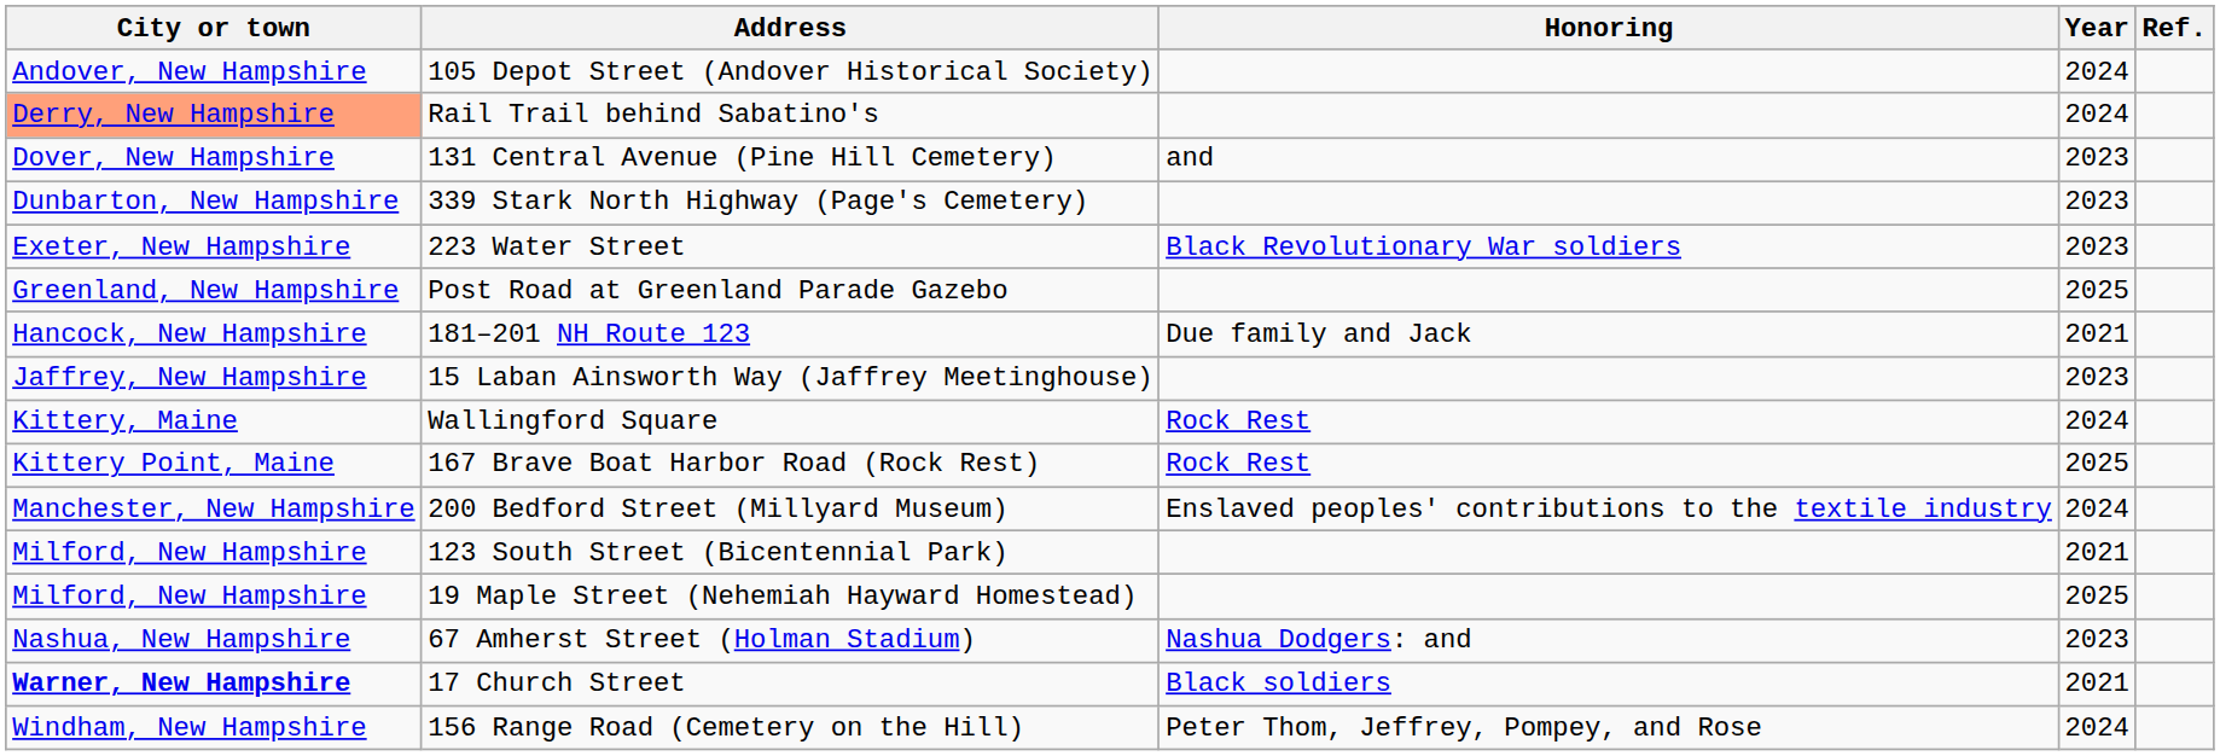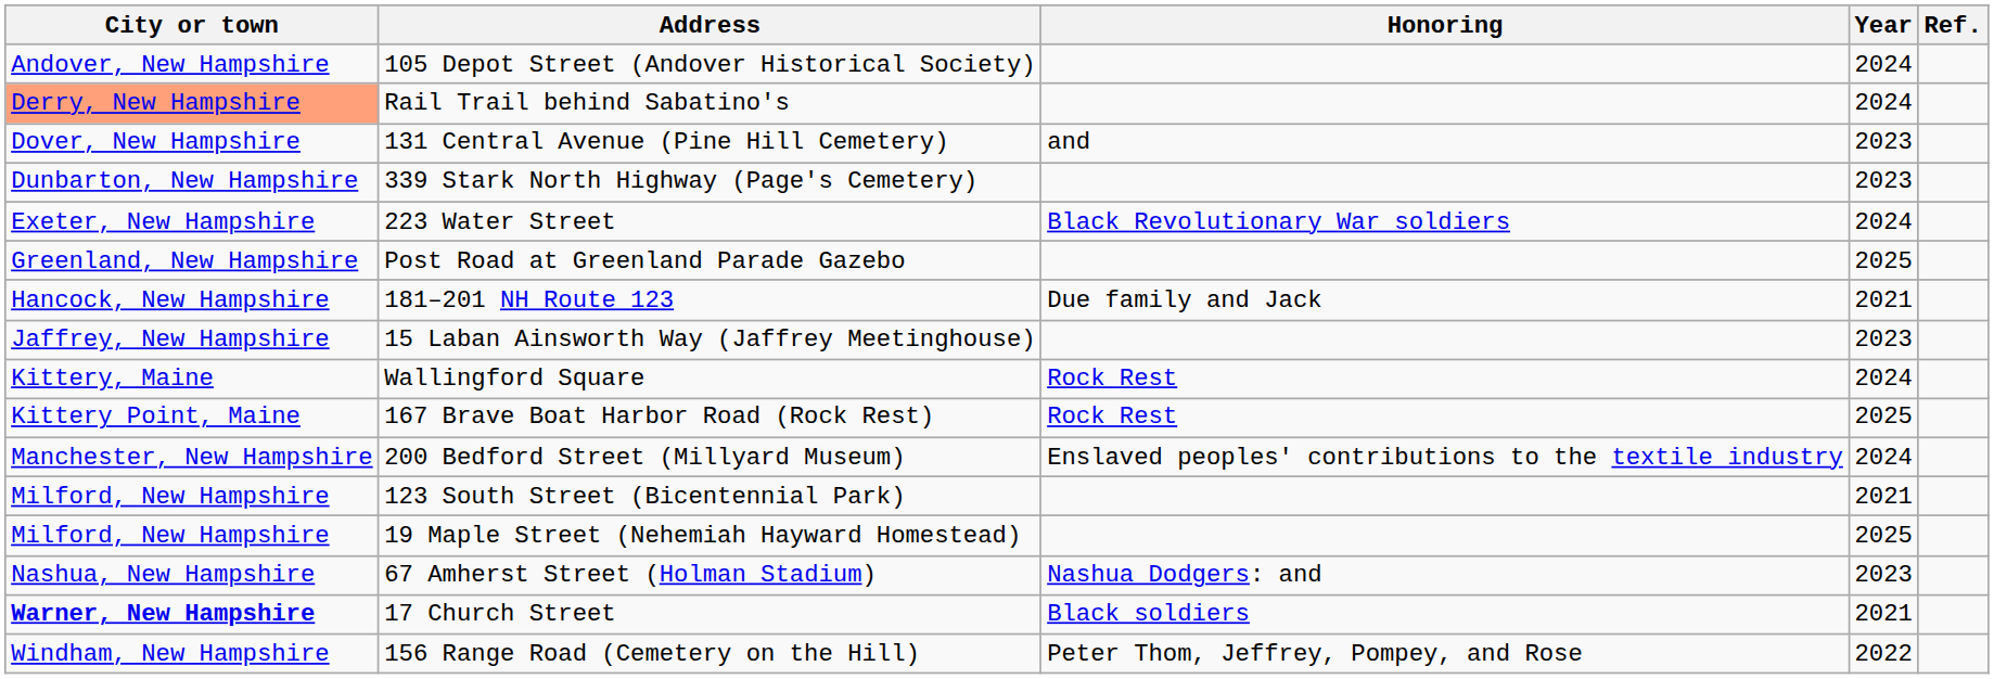223 Water Street | Year: 2023 -> 2024
156 Range Road (Cemetery on the Hill) | Year: 2024 -> 2022
